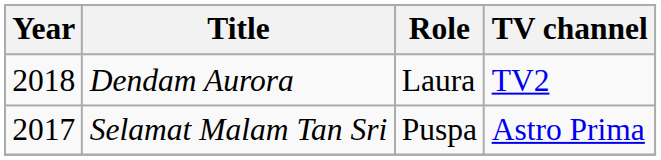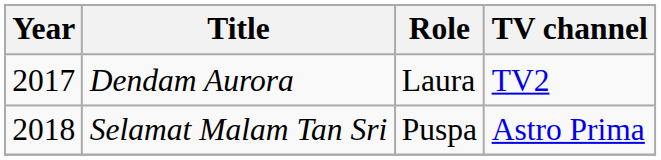Dendam Aurora | Year: 2018 -> 2017
Selamat Malam Tan Sri | Year: 2017 -> 2018
